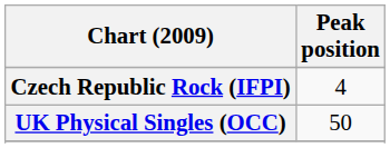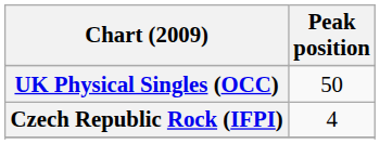rows swapped: Czech Republic Rock (IFPI) <-> UK Physical Singles (OCC)
